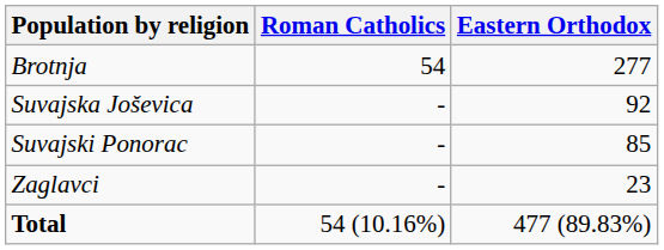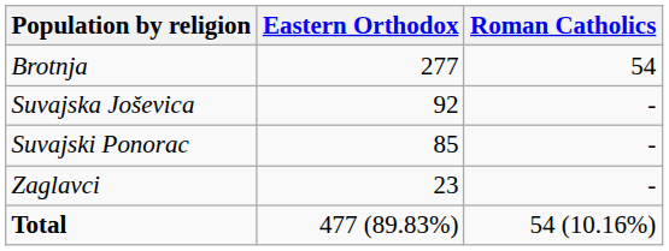columns swapped: Eastern Orthodox <-> Roman Catholics
